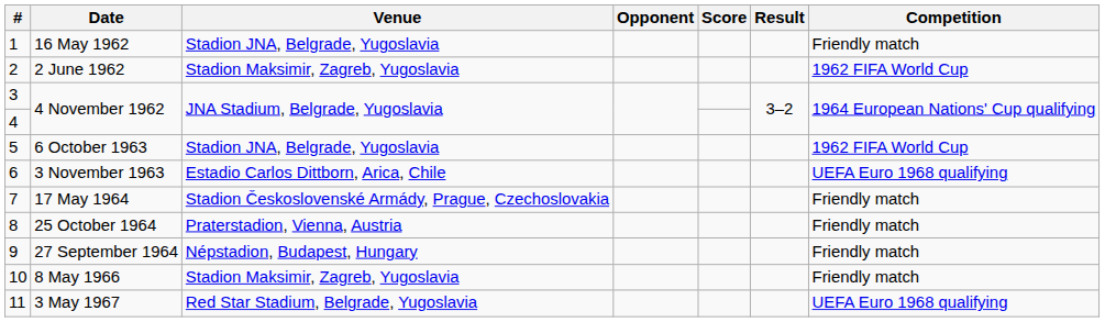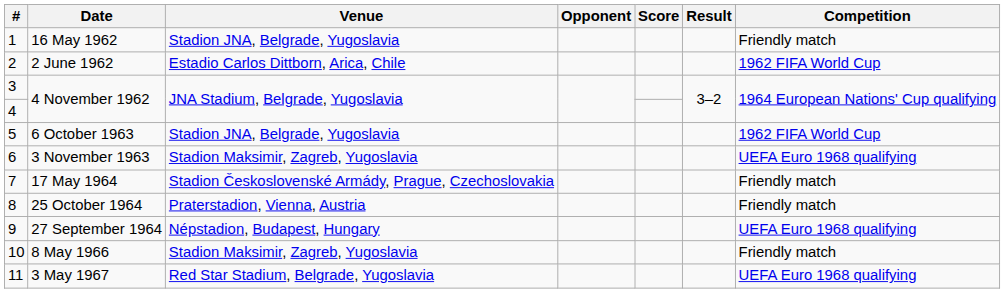2 June 1962 | Venue: Stadion Maksimir, Zagreb, Yugoslavia -> Estadio Carlos Dittborn, Arica, Chile
3 November 1963 | Venue: Estadio Carlos Dittborn, Arica, Chile -> Stadion Maksimir, Zagreb, Yugoslavia
27 September 1964 | Competition: Friendly match -> UEFA Euro 1968 qualifying
